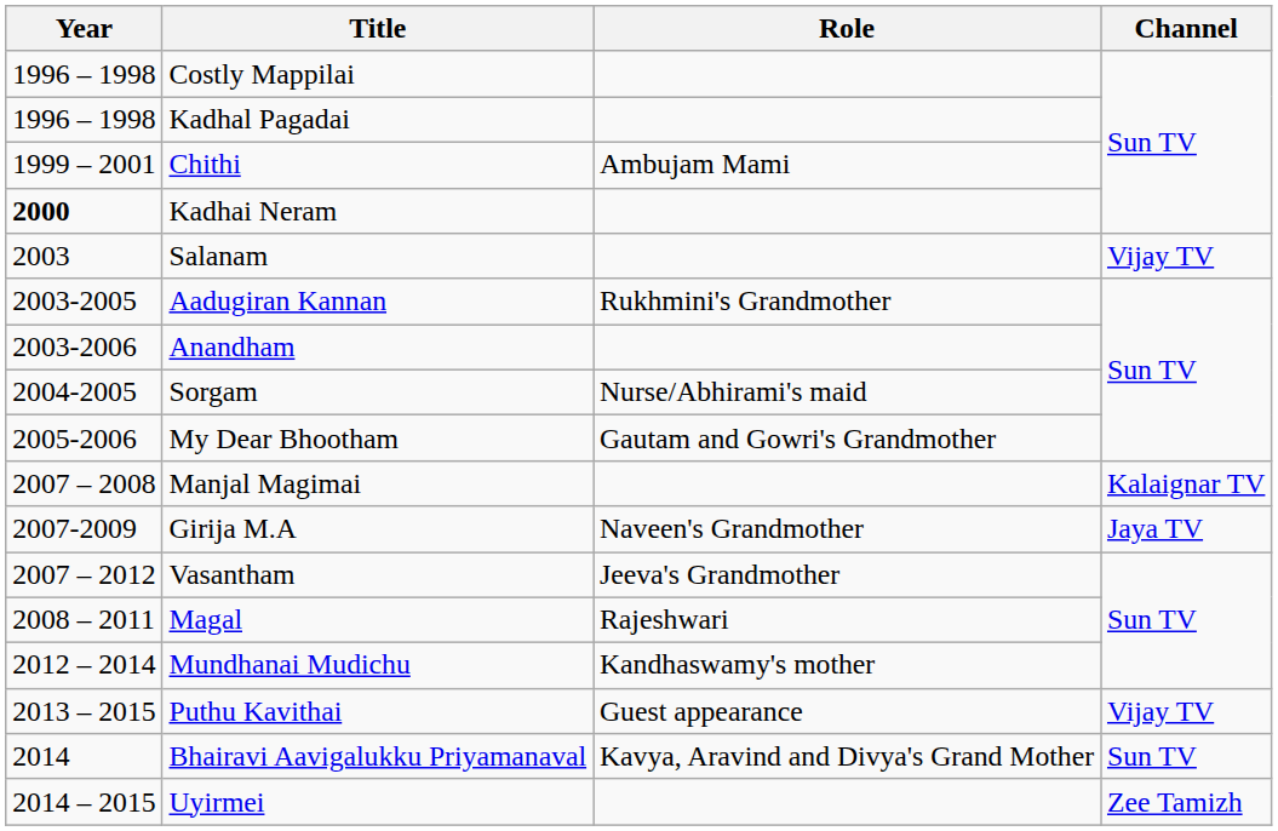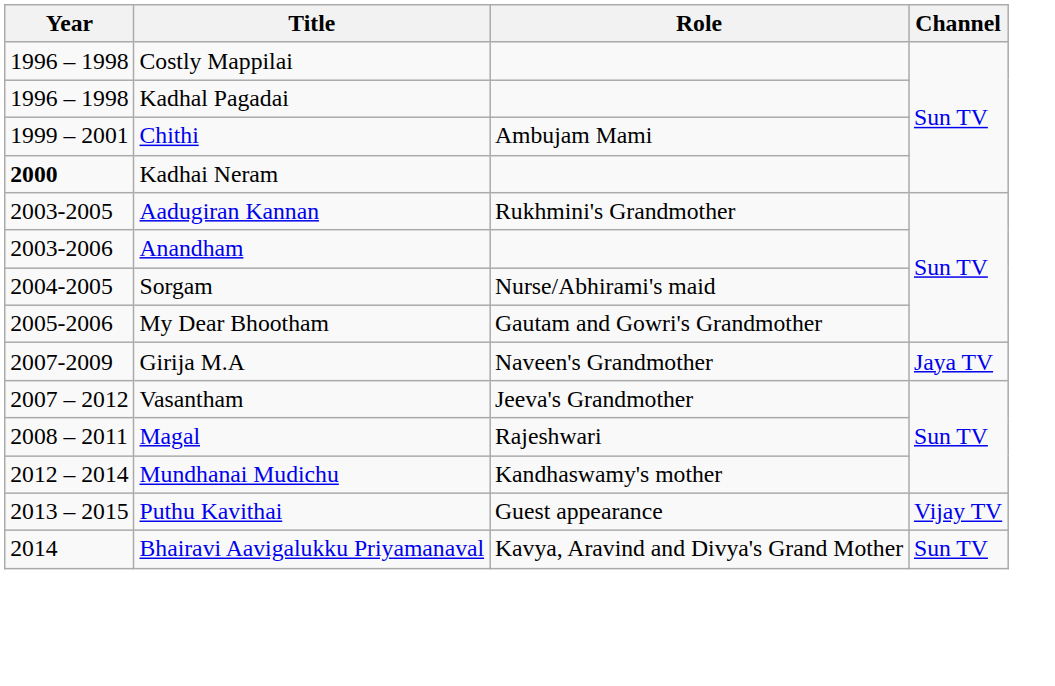- row: 2003 | Salanam | Vijay TV
- row: 2007 – 2008 | Manjal Magimai | Kalaignar TV
- row: 2014 – 2015 | Uyirmei | Zee Tamizh
